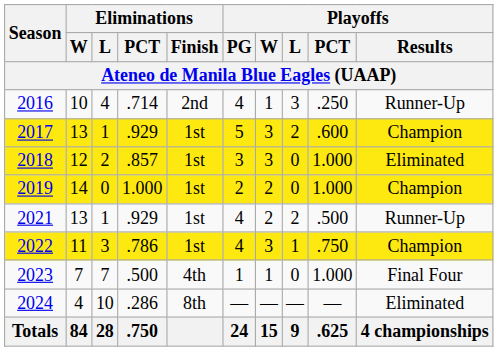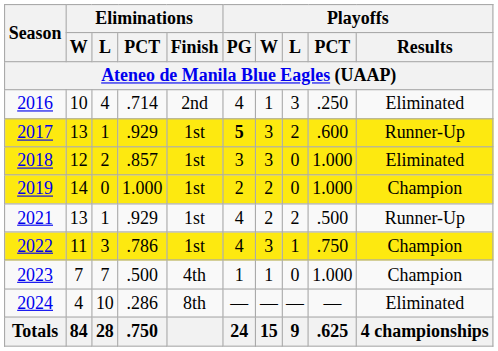2016 | Playoffs / Results: Runner-Up -> Eliminated
2017 | Playoffs / PG: normal -> bold
2017 | Playoffs / Results: Champion -> Runner-Up
2023 | Playoffs / Results: Final Four -> Champion
